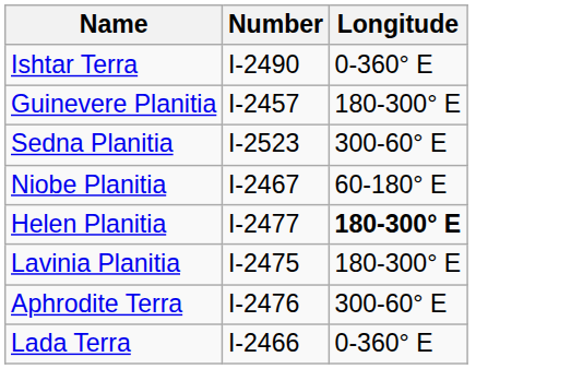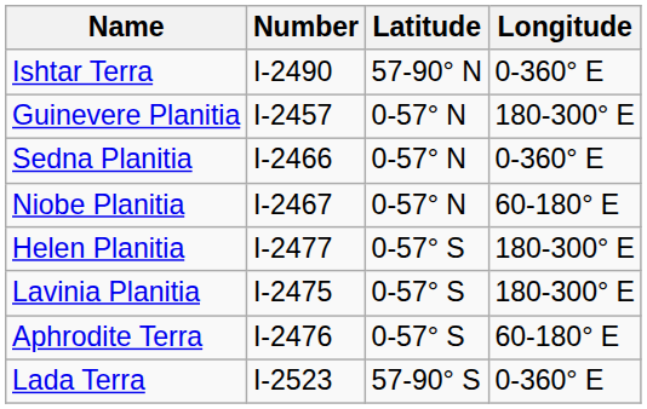+ column: Latitude | 57-90° N | 0-57° N | 0-57° N | 0-57° N | 0-57° S | 0-57° S | 0-57° S | 57-90° S
Sedna Planitia | Number: I-2523 -> I-2466
Sedna Planitia | Longitude: 300-60° E -> 0-360° E
Helen Planitia | Longitude: bold -> normal
Aphrodite Terra | Longitude: 300-60° E -> 60-180° E
Lada Terra | Number: I-2466 -> I-2523
